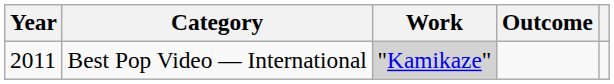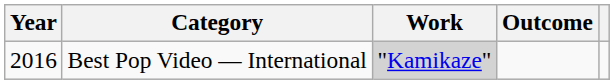Best Pop Video — International | Year: 2011 -> 2016
